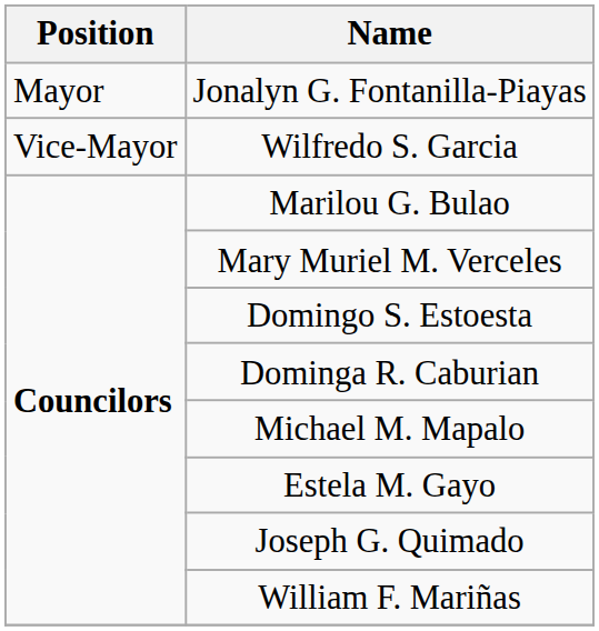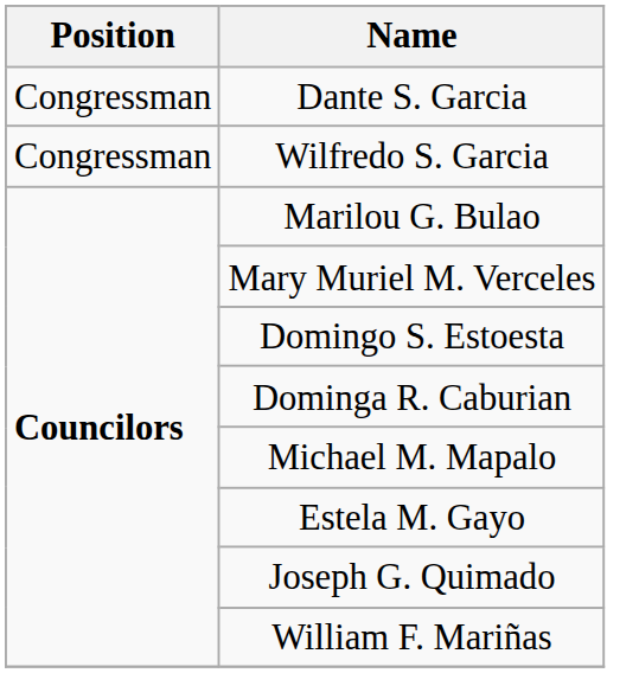+ row: Congressman | Dante S. Garcia
- row: Mayor | Jonalyn G. Fontanilla-Piayas
Wilfredo S. Garcia | Position: Vice-Mayor -> Congressman
